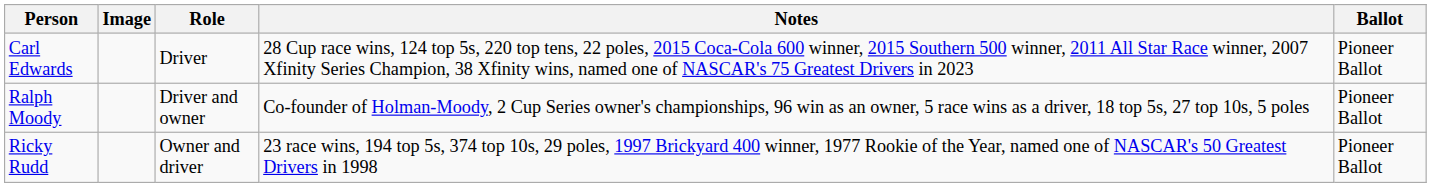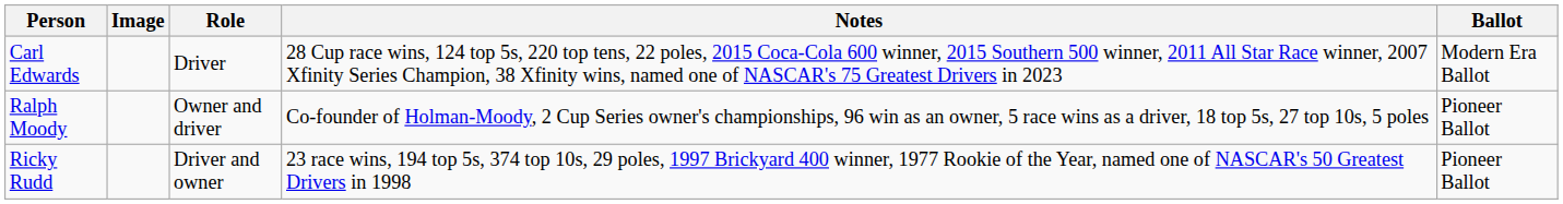Carl Edwards | Ballot: Pioneer Ballot -> Modern Era Ballot
Ralph Moody | Role: Driver and owner -> Owner and driver
Ricky Rudd | Role: Owner and driver -> Driver and owner
